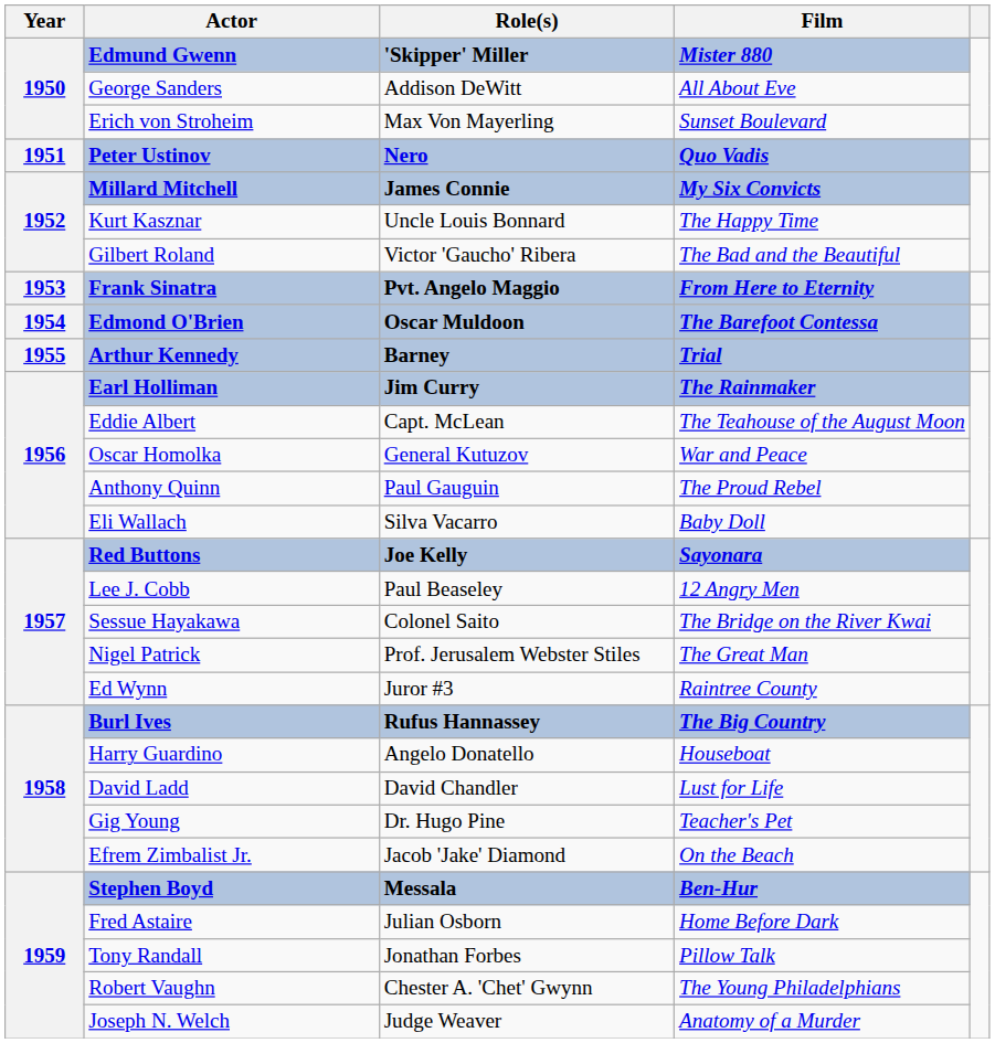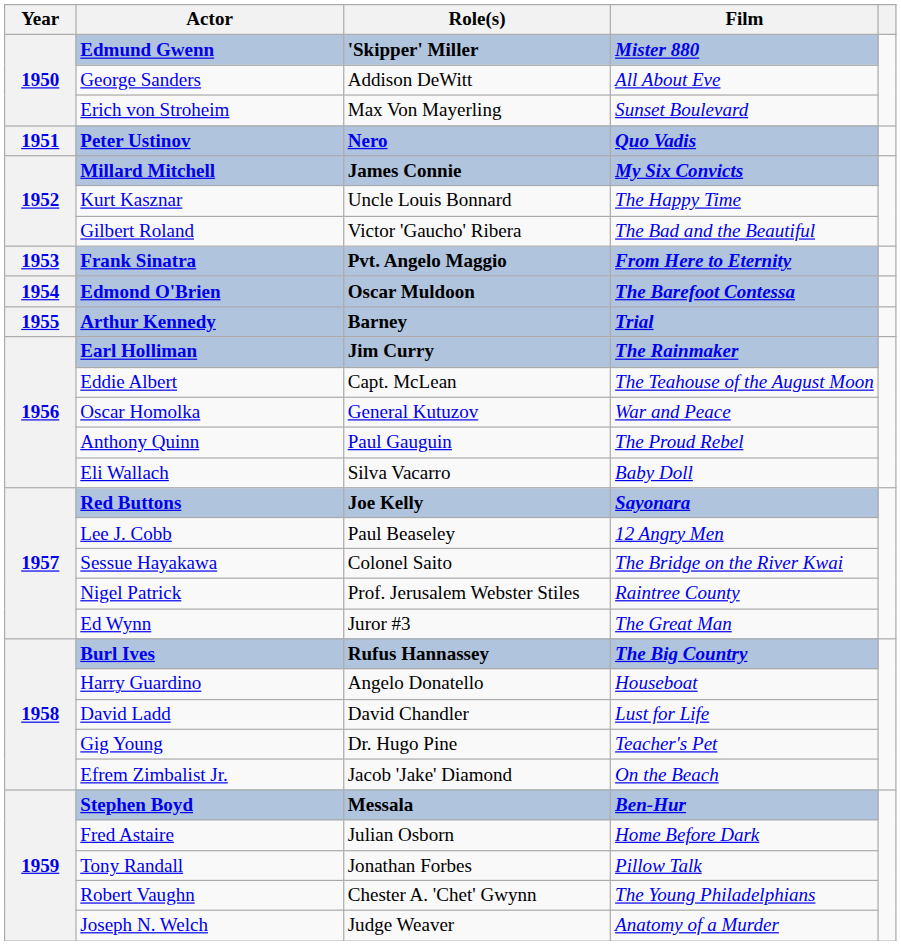Nigel Patrick | Film: The Great Man -> Raintree County
Ed Wynn | Film: Raintree County -> The Great Man
